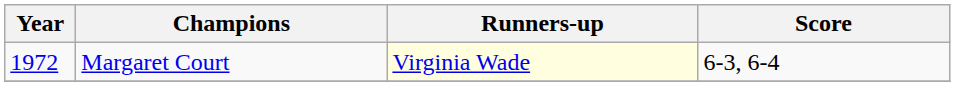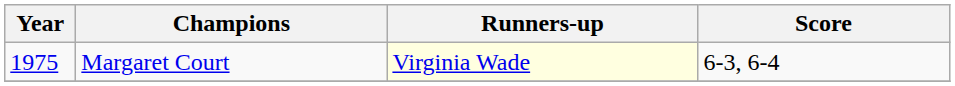Margaret Court | Year: 1972 -> 1975
